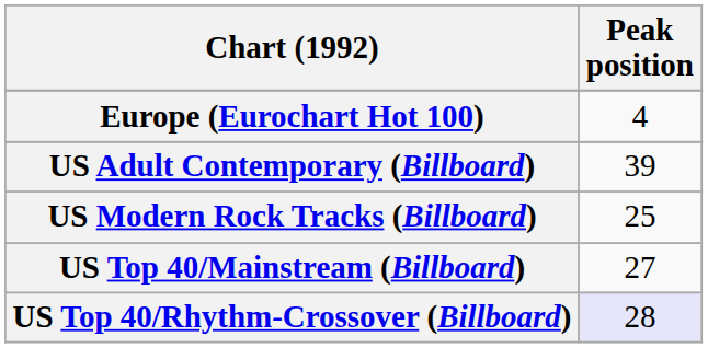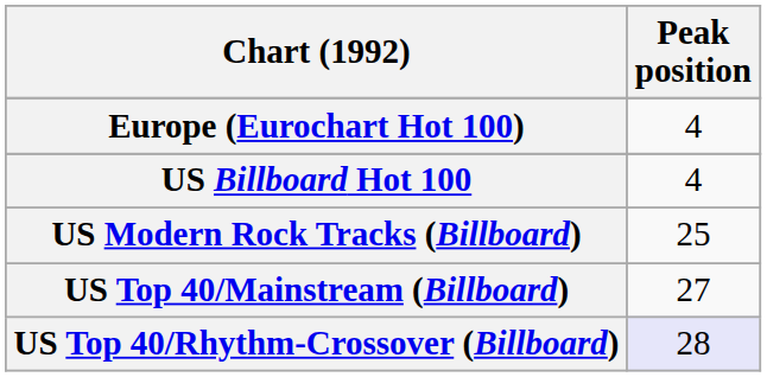+ row: US Billboard Hot 100 | 4
- row: US Adult Contemporary (Billboard) | 39
